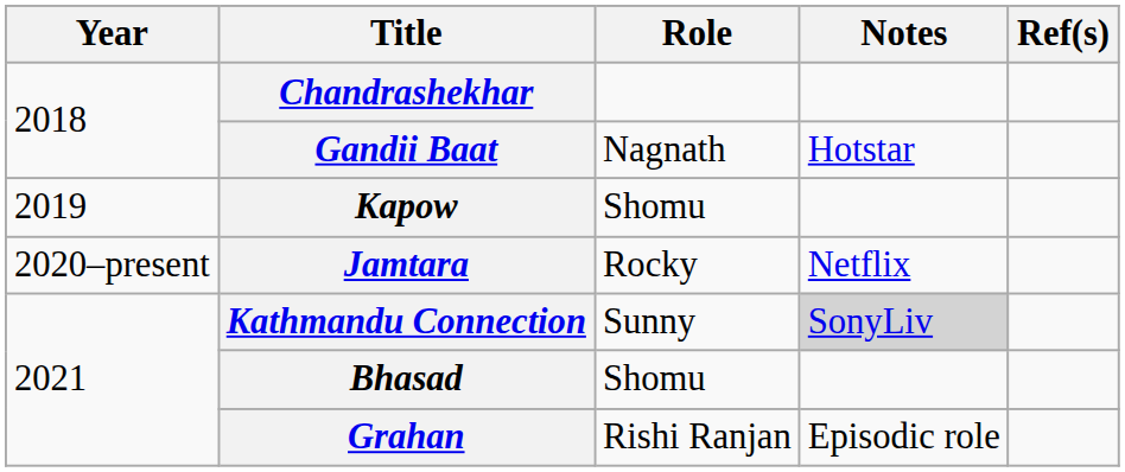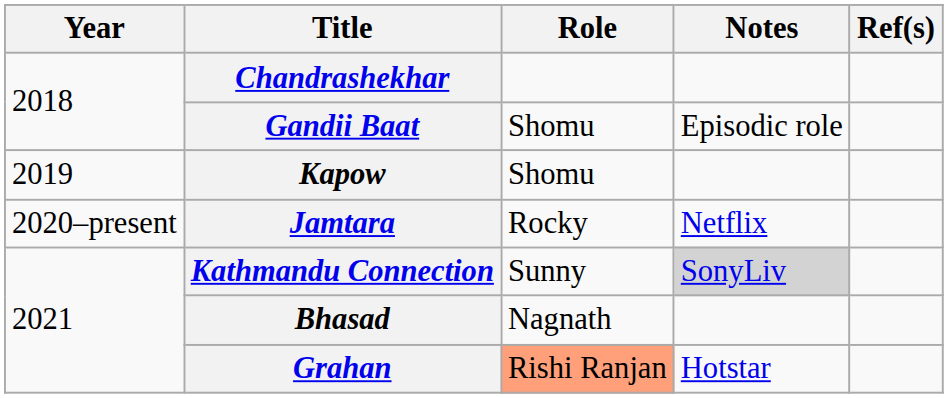Gandii Baat | Role: Nagnath -> Shomu
Gandii Baat | Notes: Hotstar -> Episodic role
Bhasad | Role: Shomu -> Nagnath
Grahan | Role: no background -> lightsalmon background
Grahan | Notes: Episodic role -> Hotstar
